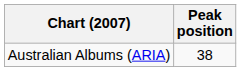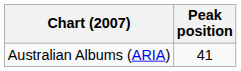Australian Albums (ARIA) | Peak position: 38 -> 41
